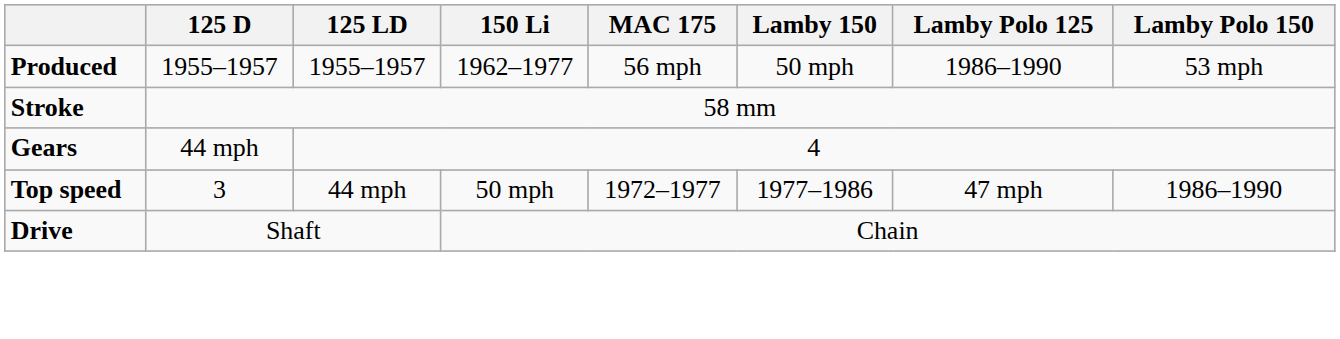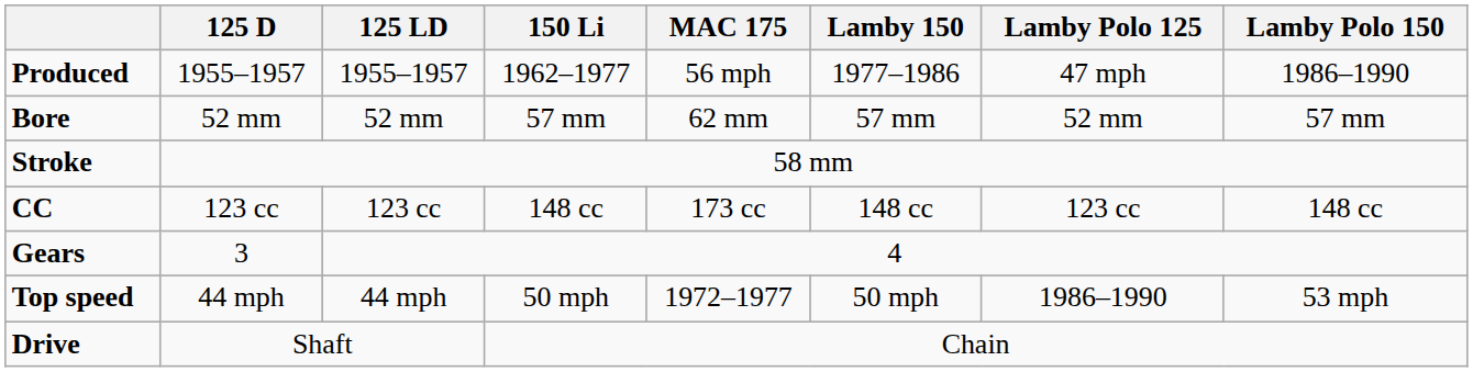Produced | Lamby 150: 50 mph -> 1977–1986
Produced | Lamby Polo 125: 1986–1990 -> 47 mph
Produced | Lamby Polo 150: 53 mph -> 1986–1990
+ row: Bore | 52 mm | 52 mm | 57 mm | 62 mm | 57 mm | 52 mm | 57 mm
+ row: CC | 123 cc | 123 cc | 148 cc | 173 cc | 148 cc | 123 cc | 148 cc
Gears | 125 D: 44 mph -> 3
Top speed | 125 D: 3 -> 44 mph
Top speed | Lamby 150: 1977–1986 -> 50 mph
Top speed | Lamby Polo 125: 47 mph -> 1986–1990
Top speed | Lamby Polo 150: 1986–1990 -> 53 mph
